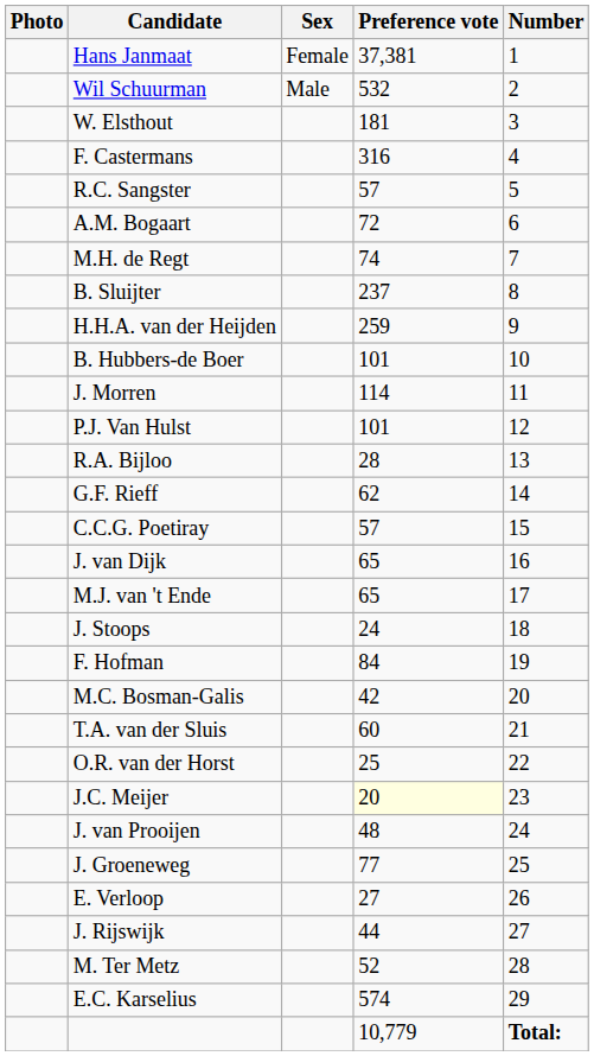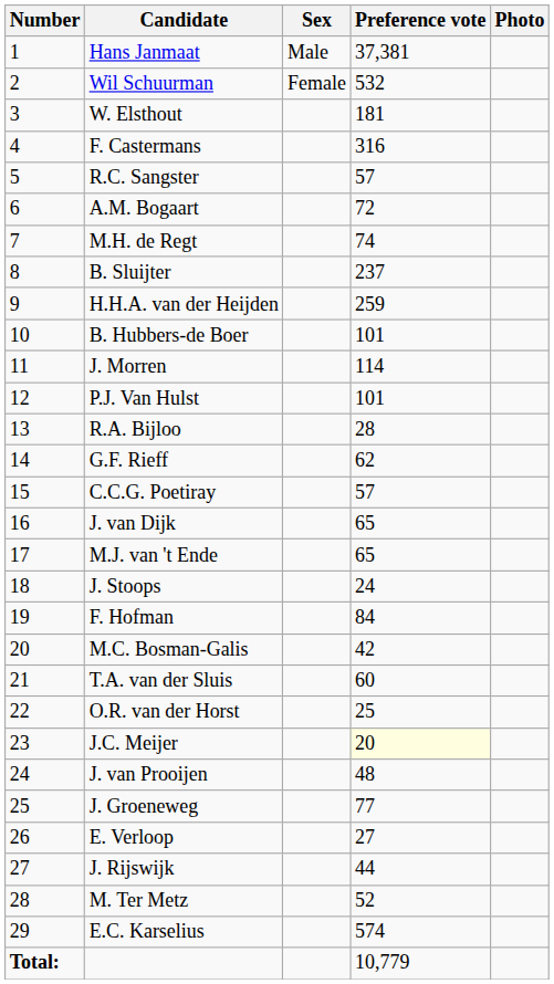columns swapped: Number <-> Photo
Hans Janmaat | Sex: Female -> Male
Wil Schuurman | Sex: Male -> Female
